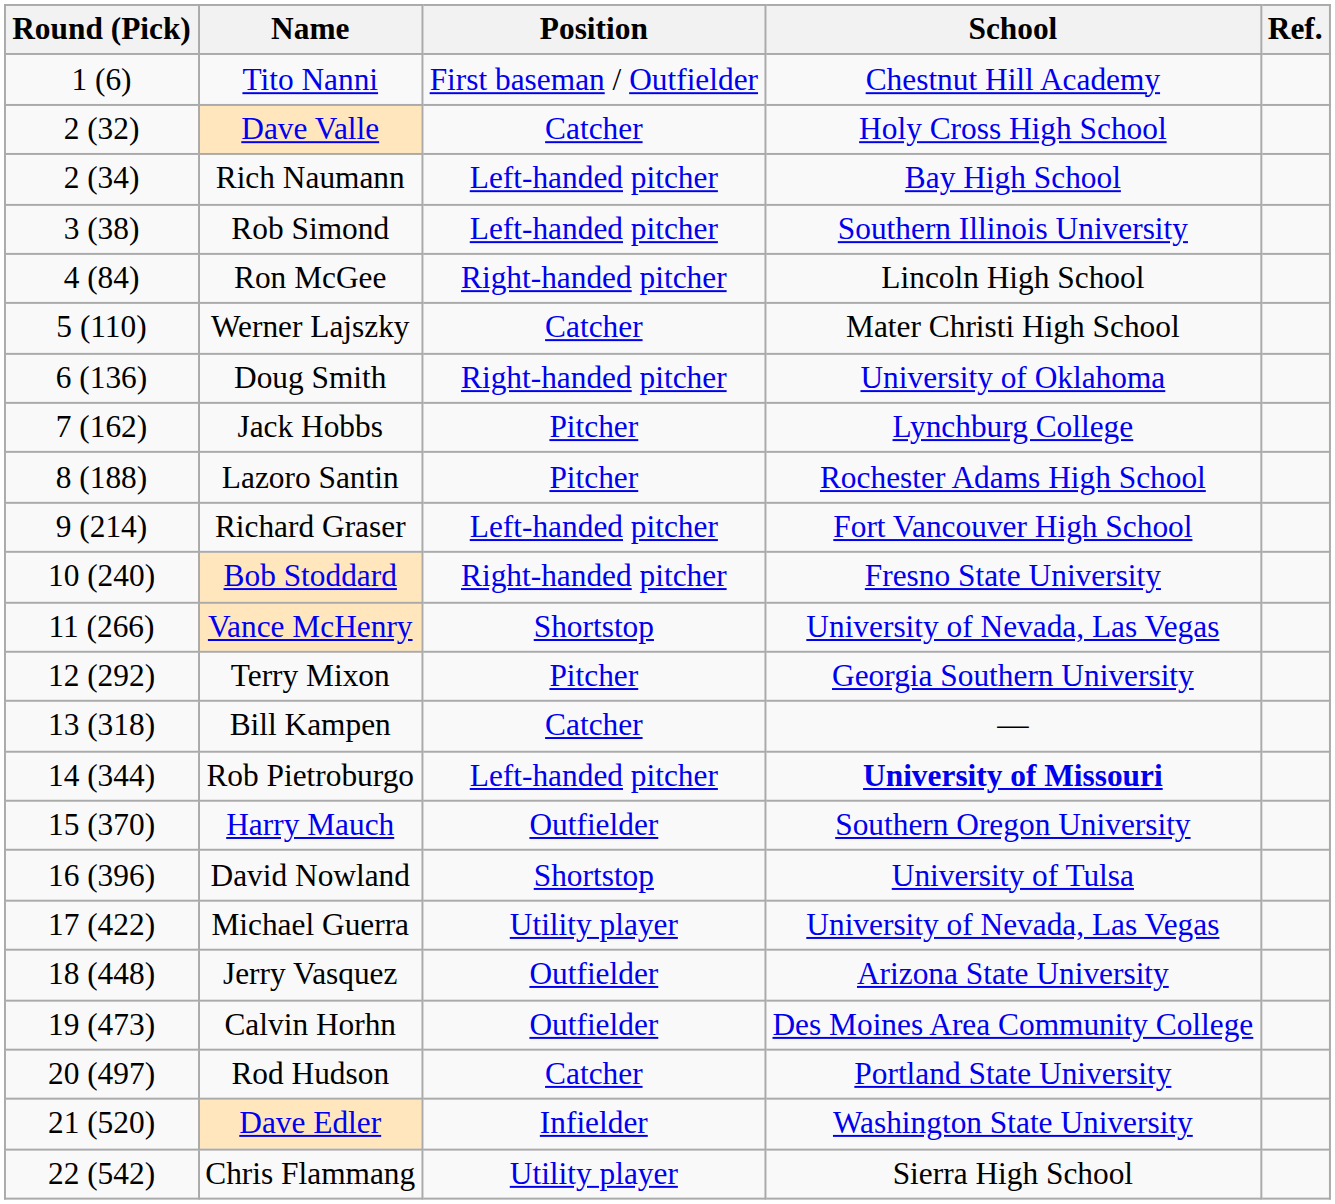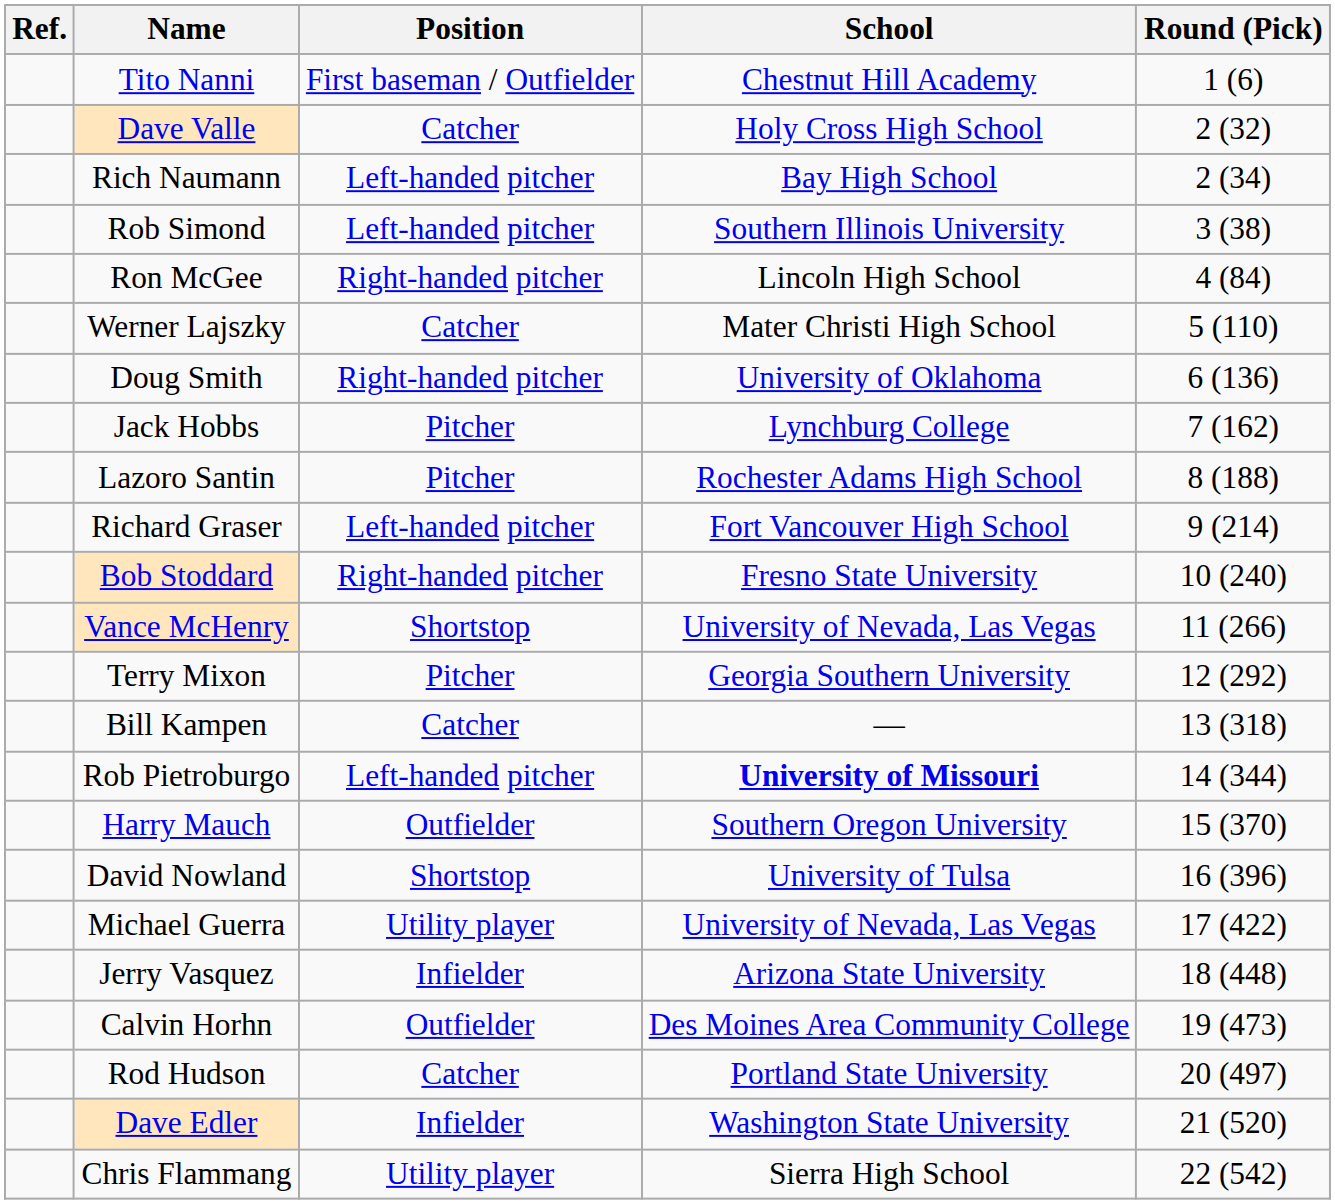columns swapped: Round (Pick) <-> Ref.
Jerry Vasquez | Position: Outfielder -> Infielder
